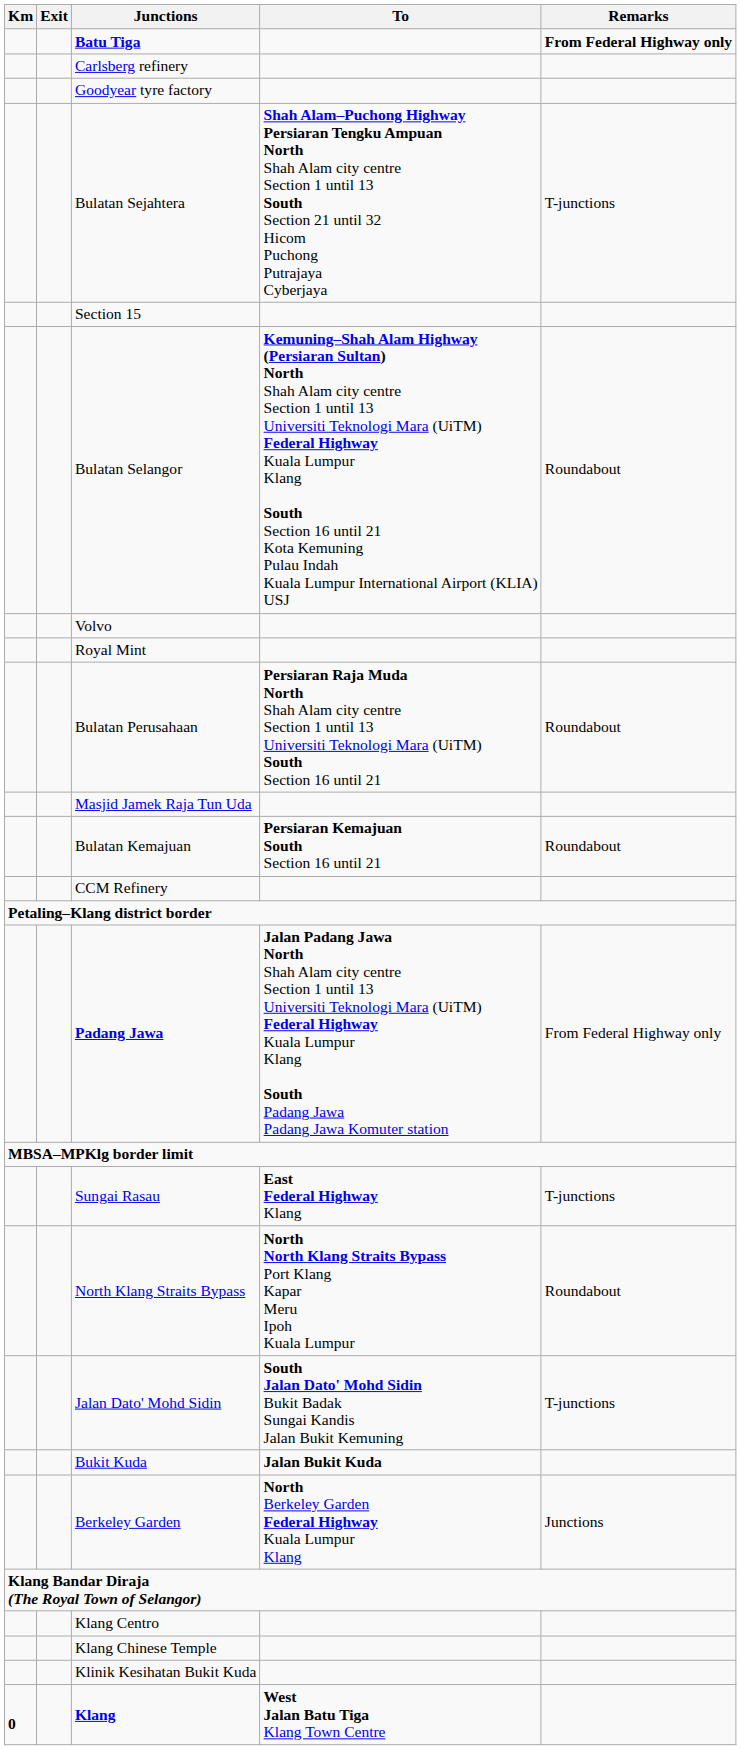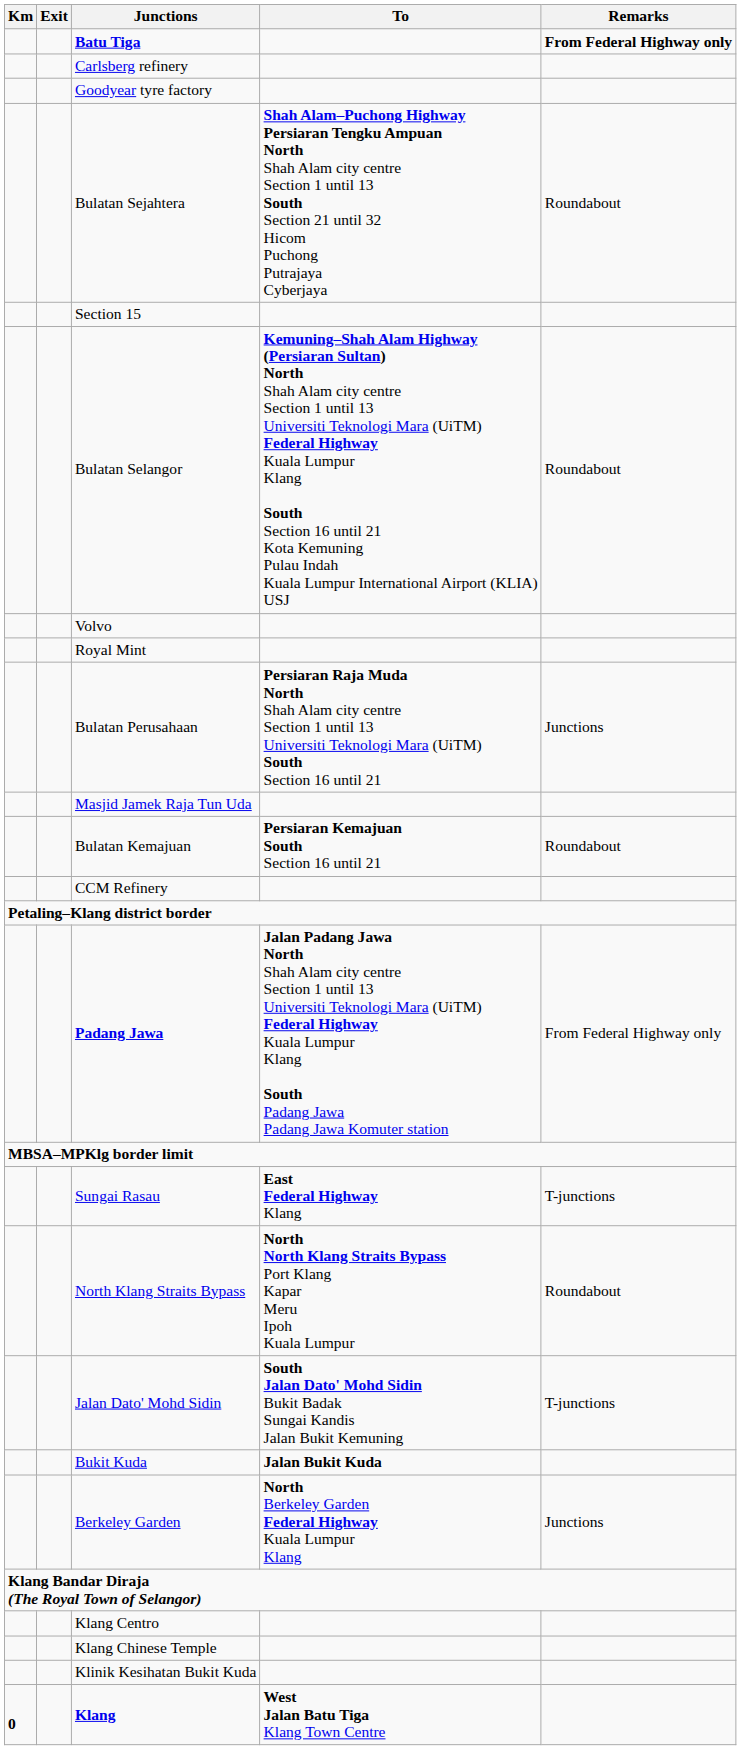Bulatan Sejahtera | Remarks: T-junctions -> Roundabout
Bulatan Perusahaan | Remarks: Roundabout -> Junctions
